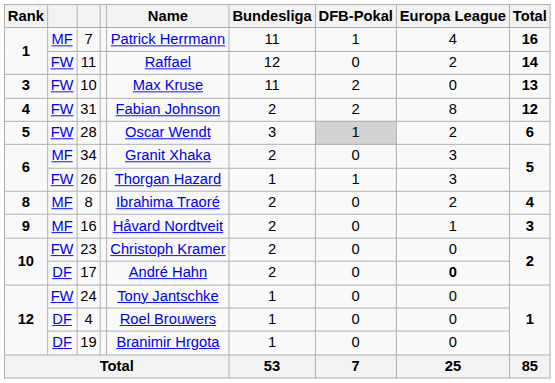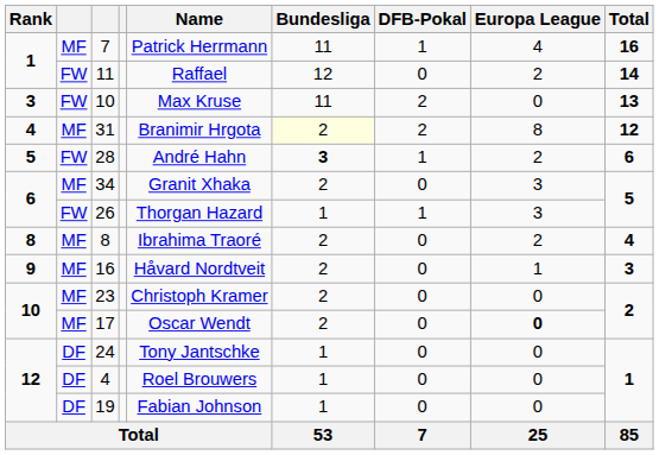31 | column 2: FW -> MF
31 | Name: Fabian Johnson -> Branimir Hrgota
31 | Bundesliga: no background -> lightyellow background
28 | Name: Oscar Wendt -> André Hahn
28 | Bundesliga: normal -> bold
28 | DFB-Pokal: lightgrey background -> no background
23 | column 2: FW -> MF
17 | column 2: DF -> MF
17 | Name: André Hahn -> Oscar Wendt
24 | column 2: FW -> DF
19 | Name: Branimir Hrgota -> Fabian Johnson
